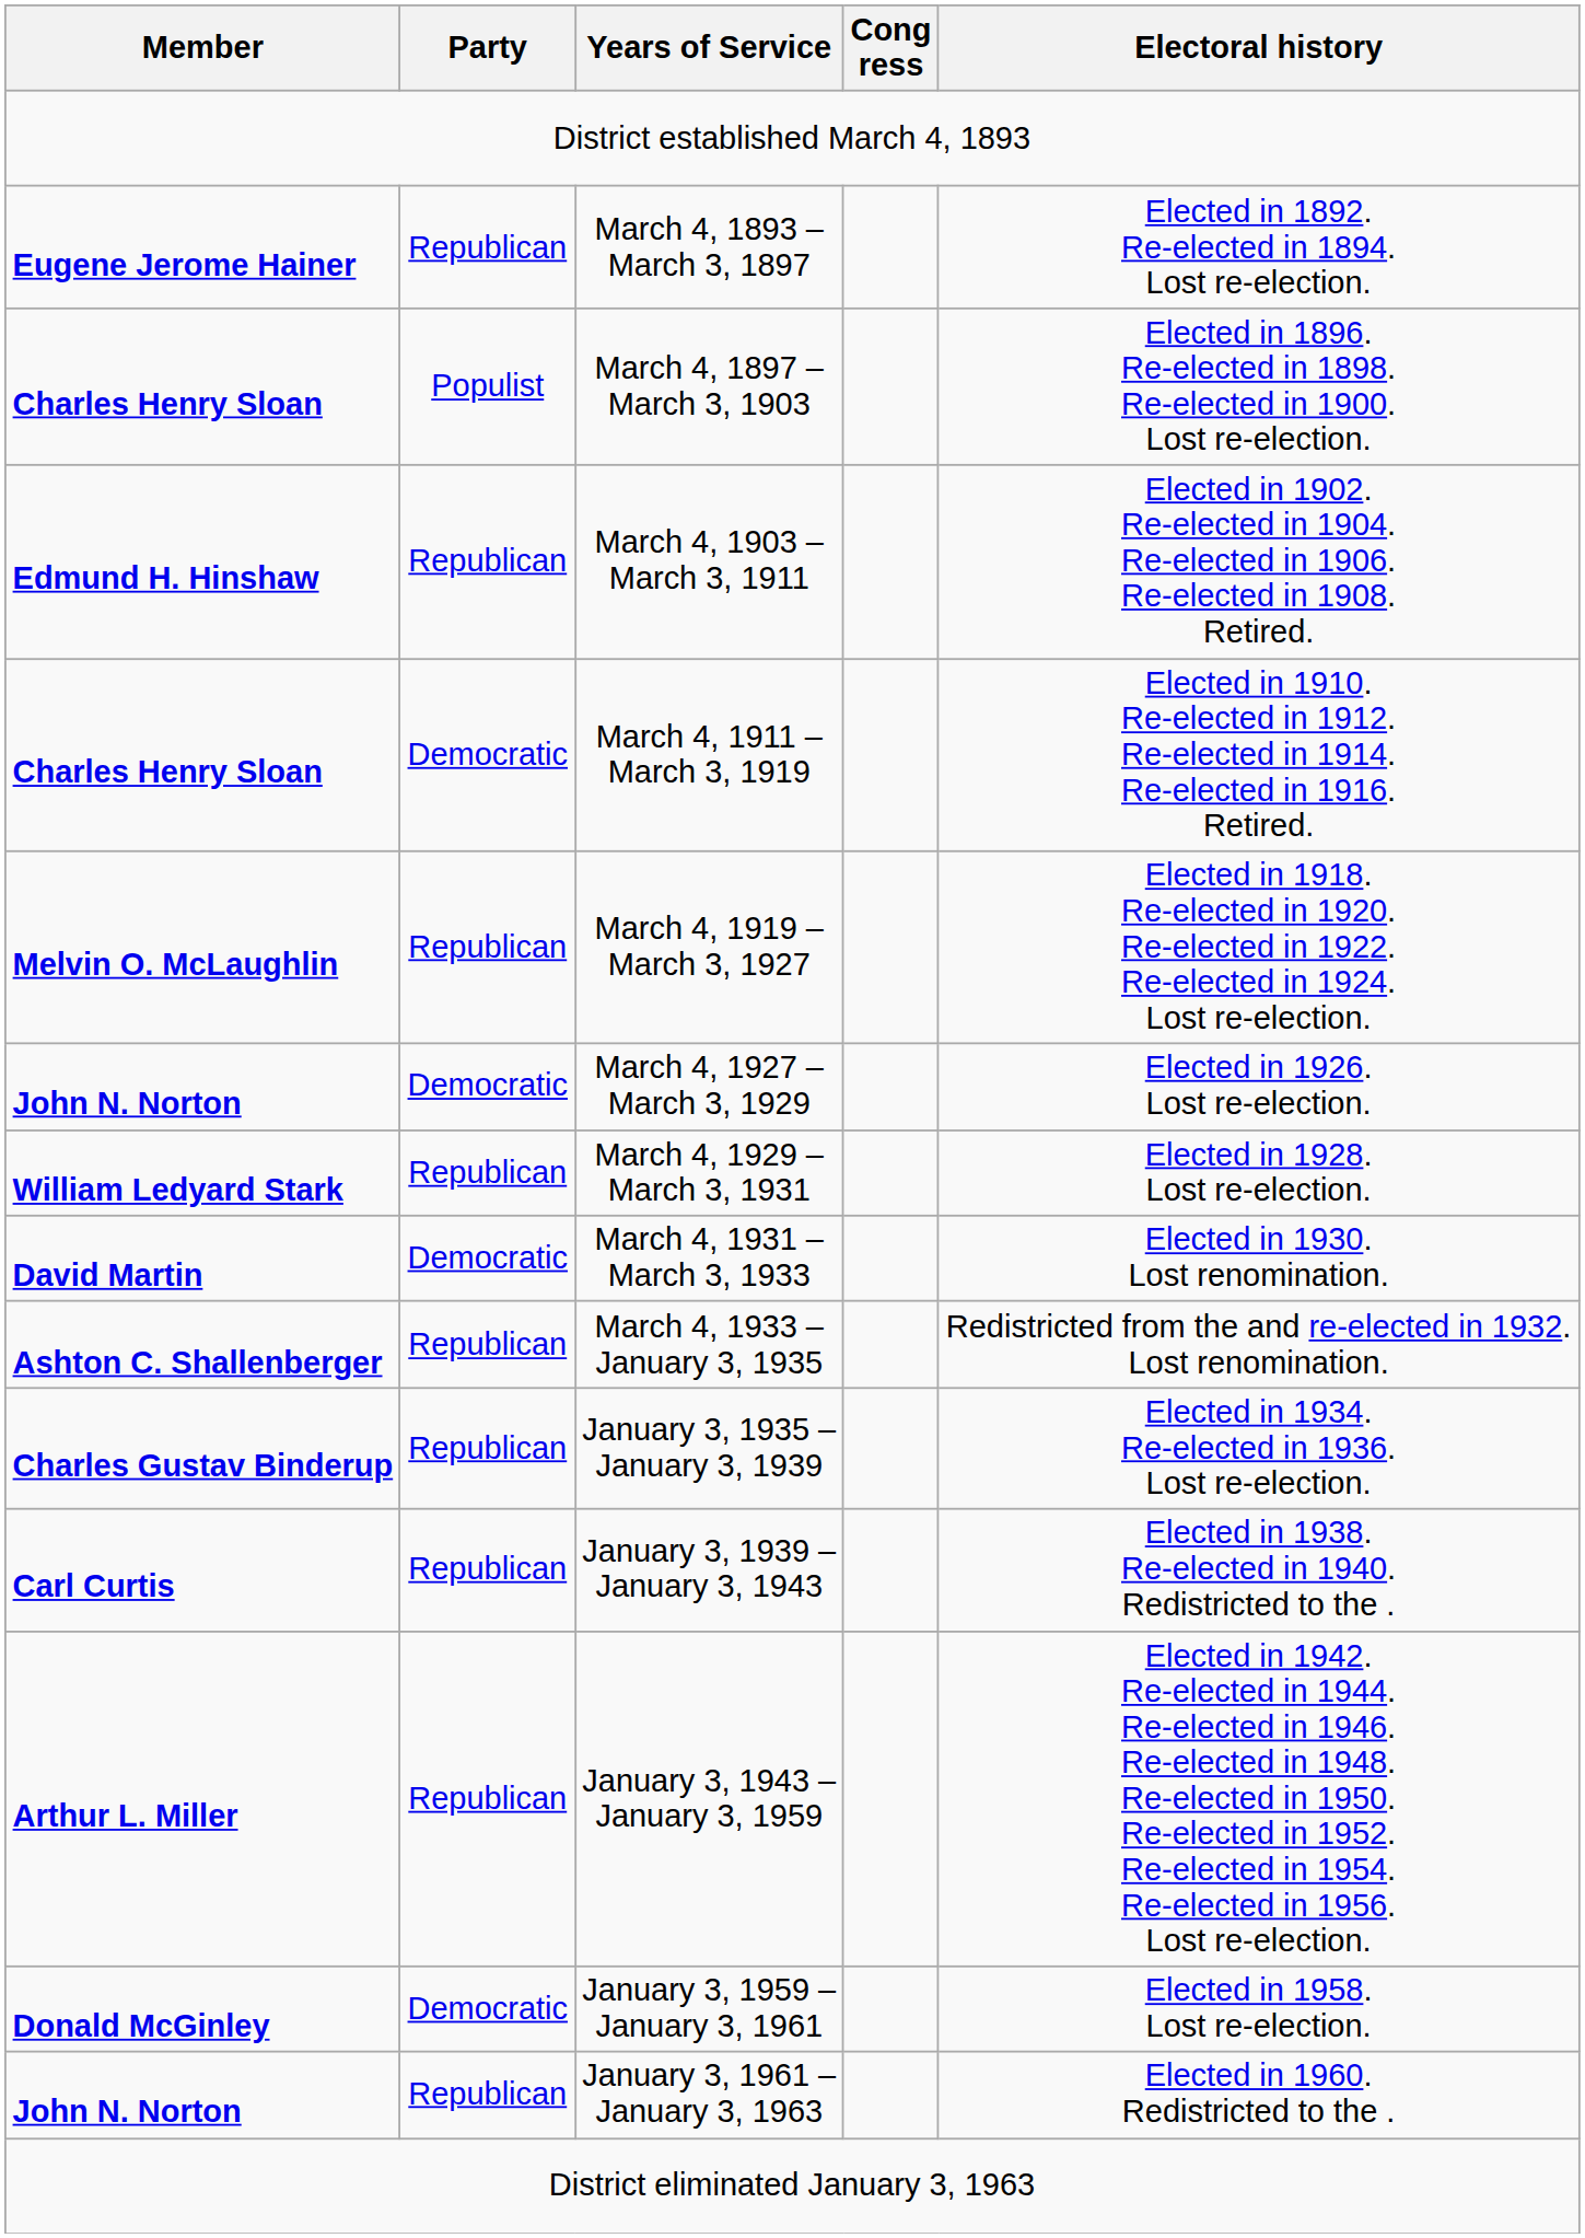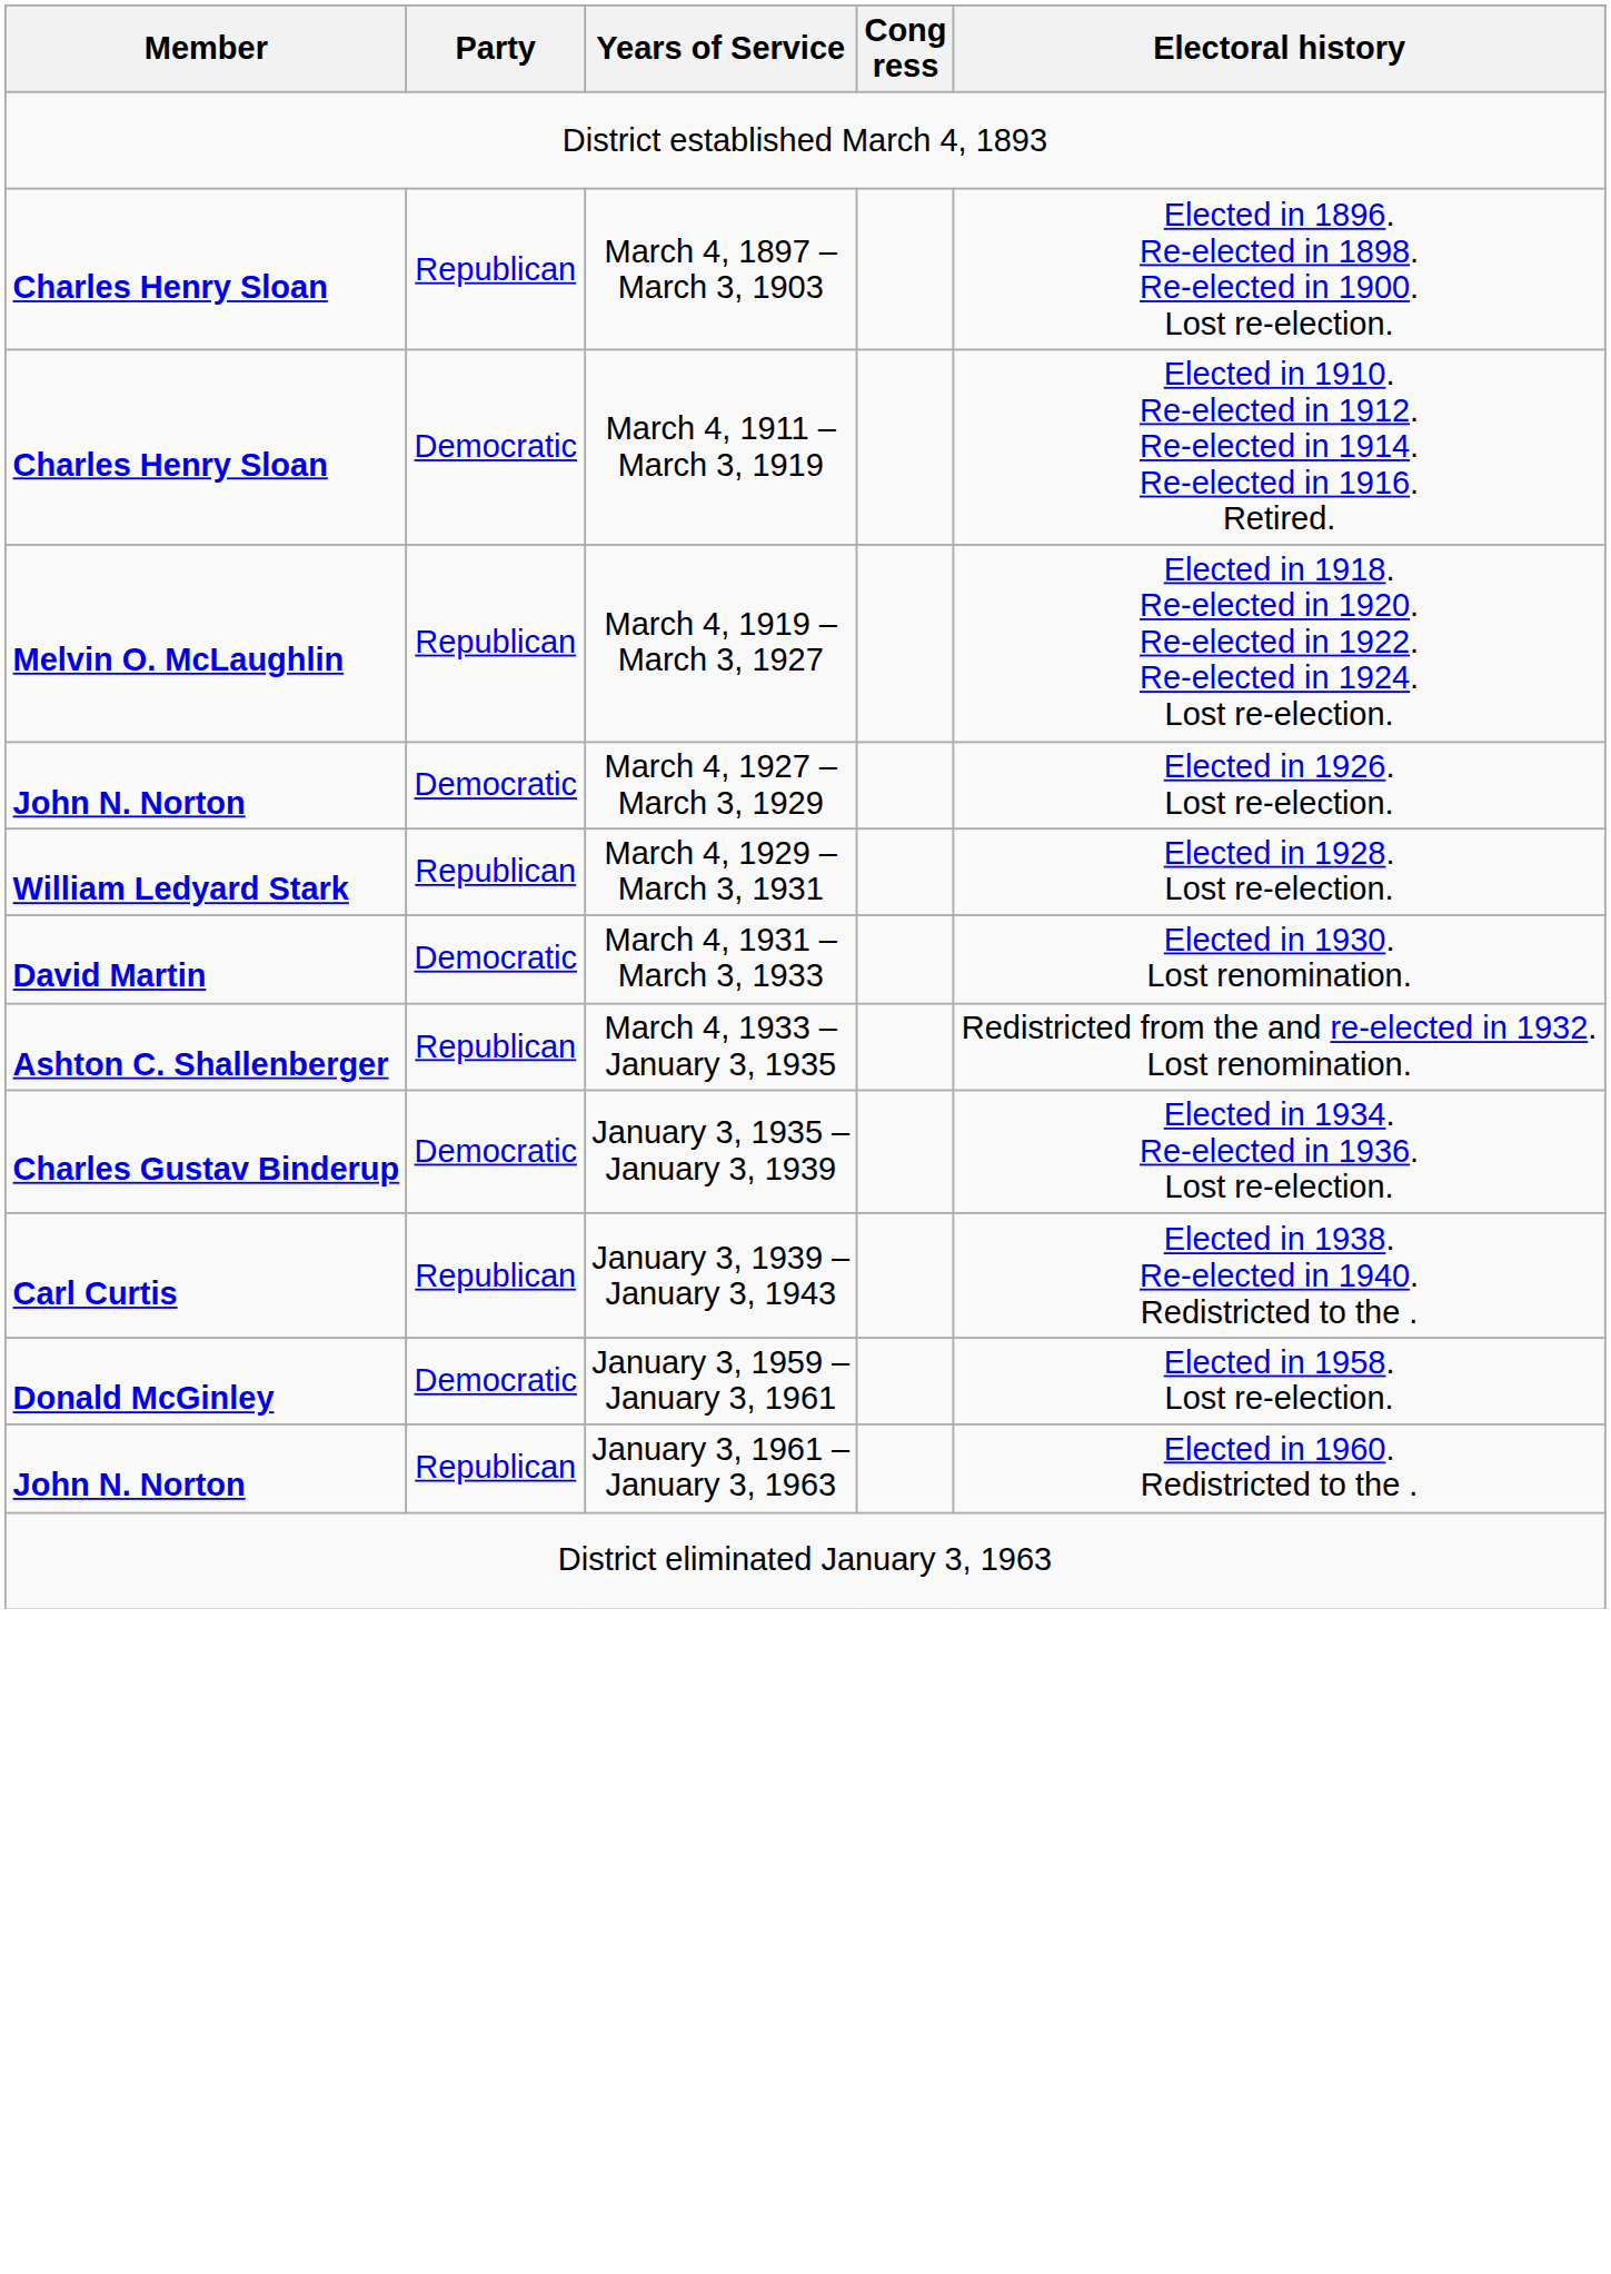- row: Eugene Jerome Hainer | Republican | March 4, 1893 – March 3, 1897 | Elected in 1892. Re-elected in 1894. Lost re-election.
March 4, 1897 – March 3, 1903 | Party: Populist -> Republican
- row: Edmund H. Hinshaw | Republican | March 4, 1903 – March 3, 1911 | Elected in 1902. Re-elected in 1904. Re-elected in 1906. Re-elected in 1908. Retired.
January 3, 1935 – January 3, 1939 | Party: Republican -> Democratic
- row: Arthur L. Miller | Republican | January 3, 1943 – January 3, 1959 | Elected in 1942. Re-elected in 1944. Re-elected in 1946. Re-elected in 1948. Re-elected in 1950. Re-elected in 1952. Re-elected in 1954. Re-elected in 1956. Lost re-election.
